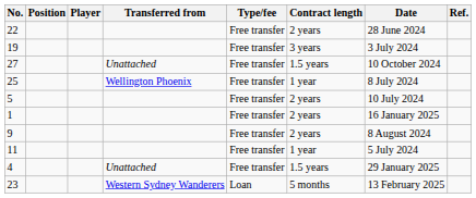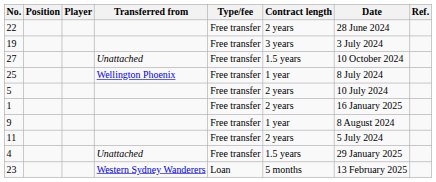9 | Contract length: 2 years -> 1 year
11 | Contract length: 1 year -> 2 years
